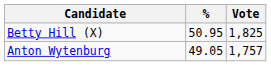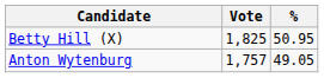columns swapped: Vote <-> %
